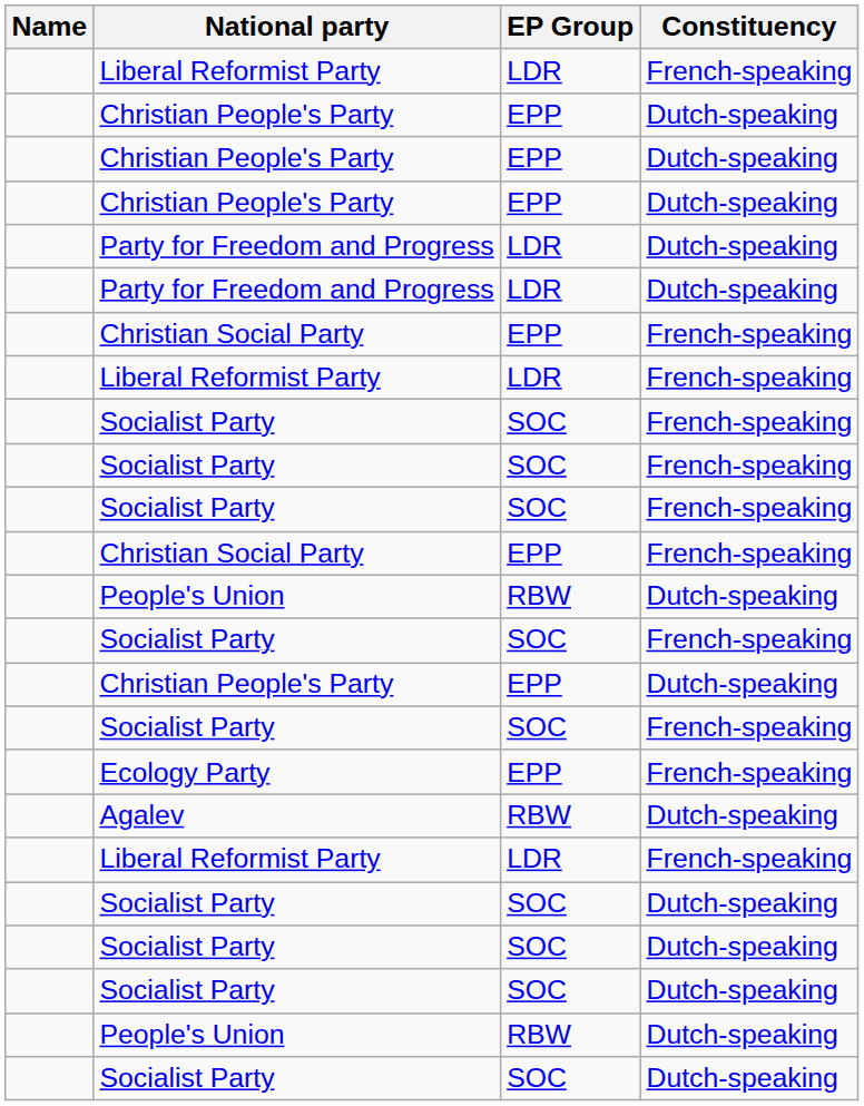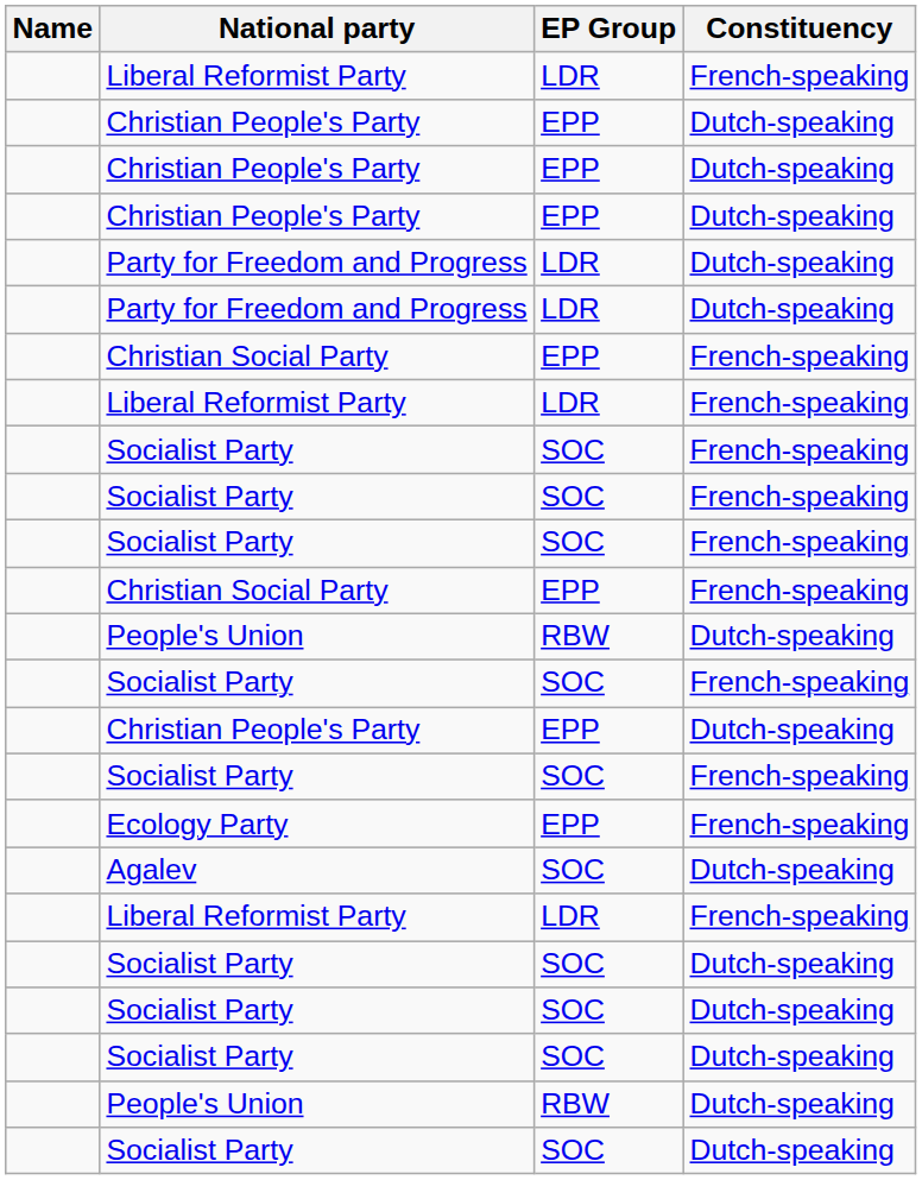Agalev | EP Group: RBW -> SOC
